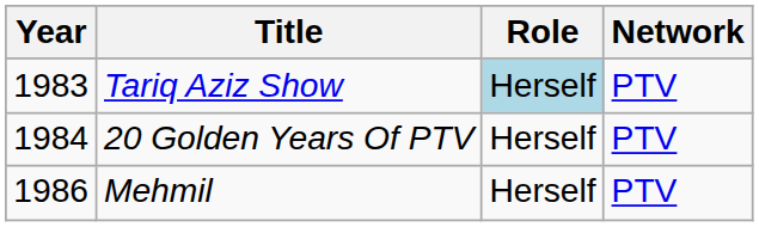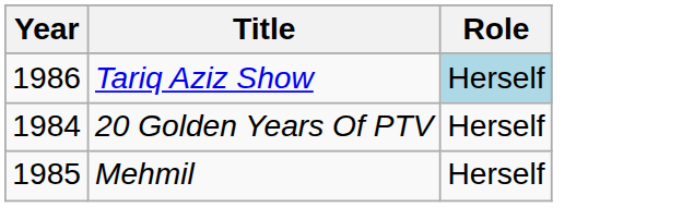- column: Network | PTV | PTV | PTV
Tariq Aziz Show | Year: 1983 -> 1986
Mehmil | Year: 1986 -> 1985
